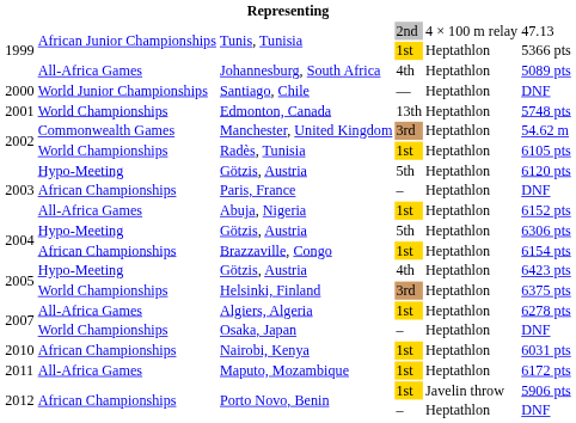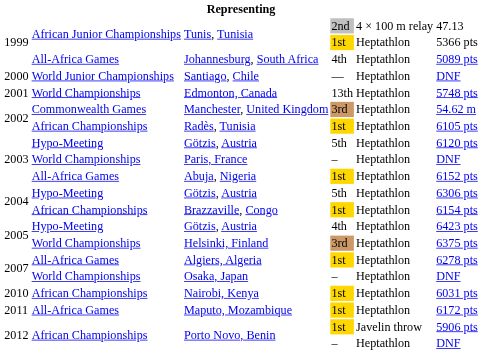Radès, Tunisia | column 2: World Championships -> African Championships
Paris, France | column 2: African Championships -> World Championships
